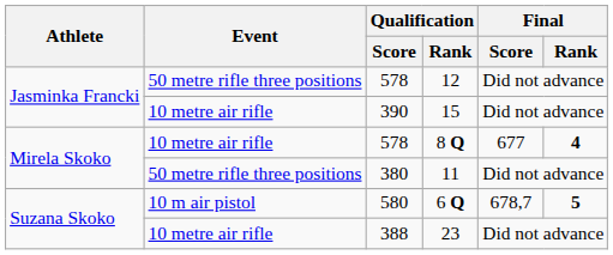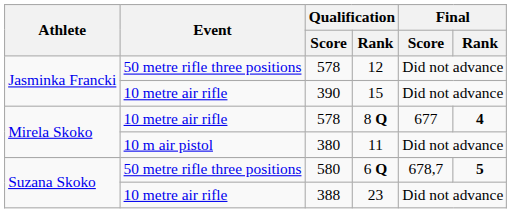11 | Event: 50 metre rifle three positions -> 10 m air pistol
6 Q | Event: 10 m air pistol -> 50 metre rifle three positions
